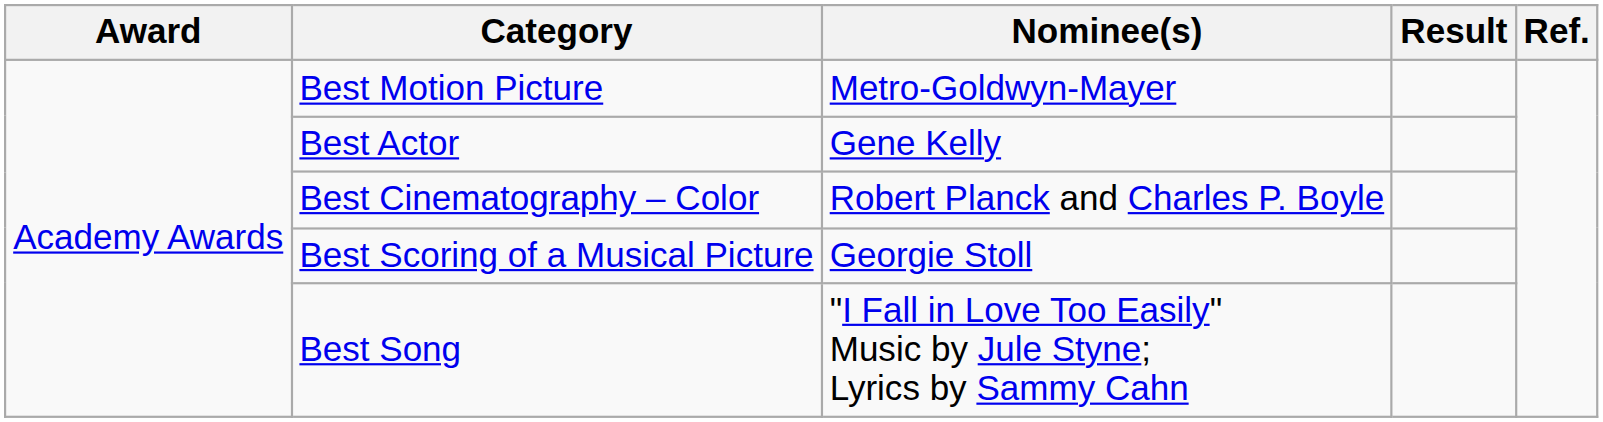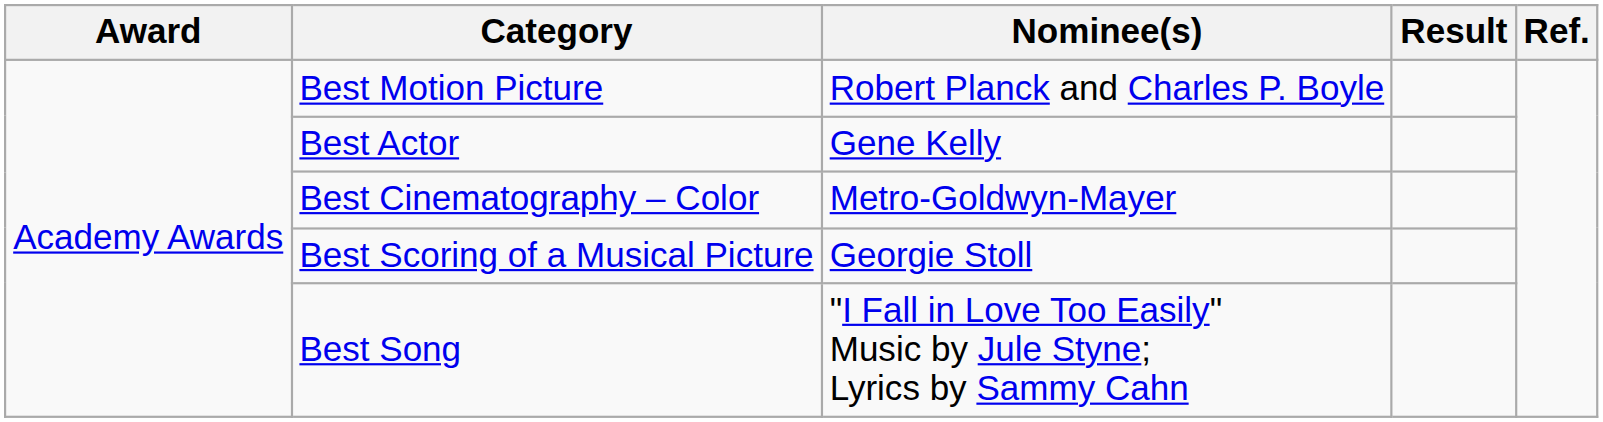Best Motion Picture | Nominee(s): Metro-Goldwyn-Mayer -> Robert Planck and Charles P. Boyle
Best Cinematography – Color | Nominee(s): Robert Planck and Charles P. Boyle -> Metro-Goldwyn-Mayer
